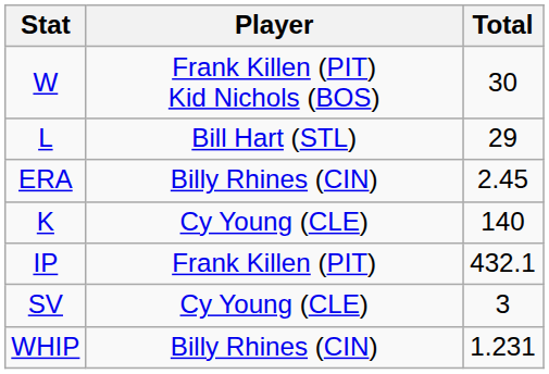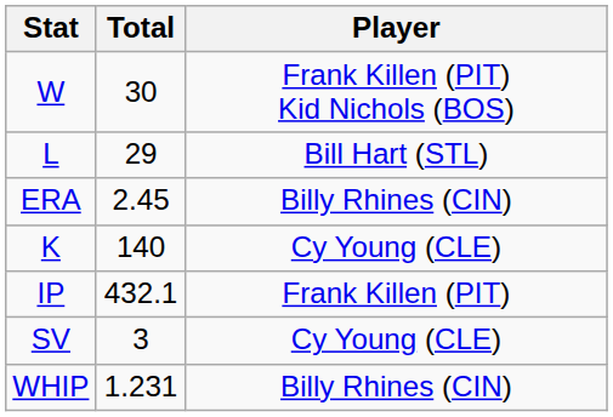columns swapped: Player <-> Total
